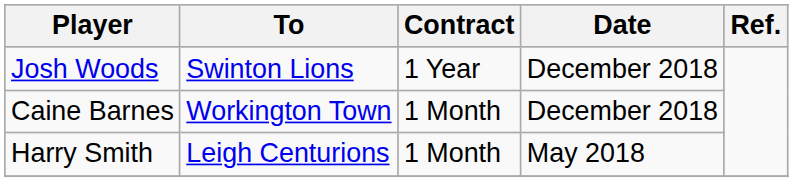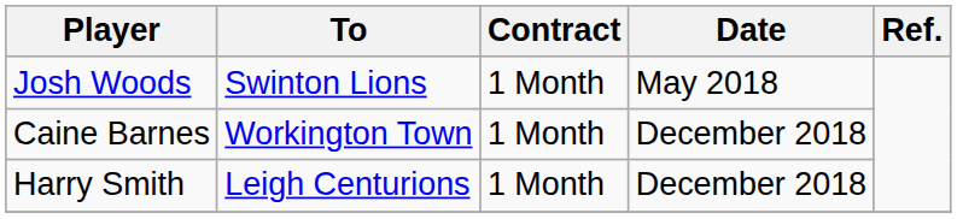Josh Woods | Contract: 1 Year -> 1 Month
Josh Woods | Date: December 2018 -> May 2018
Harry Smith | Date: May 2018 -> December 2018
